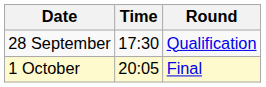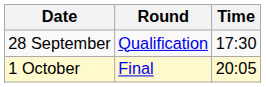columns swapped: Time <-> Round
